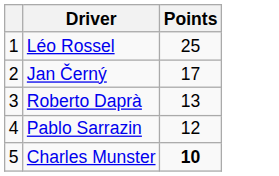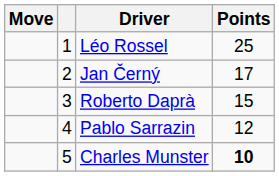+ column: Move
Roberto Daprà | Points: 13 -> 15
